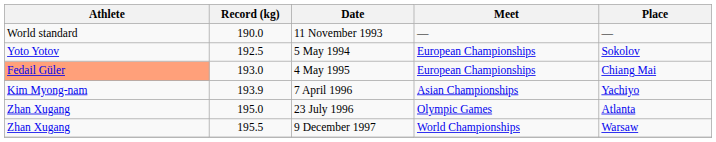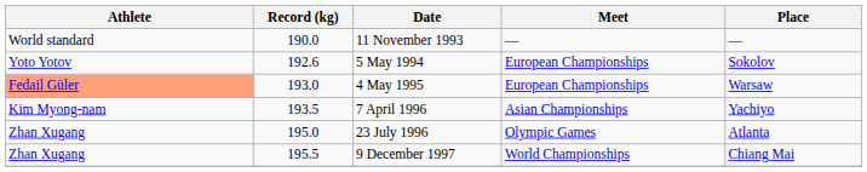5 May 1994 | Record (kg): 192.5 -> 192.6
4 May 1995 | Place: Chiang Mai -> Warsaw
7 April 1996 | Record (kg): 193.9 -> 193.5
9 December 1997 | Place: Warsaw -> Chiang Mai
